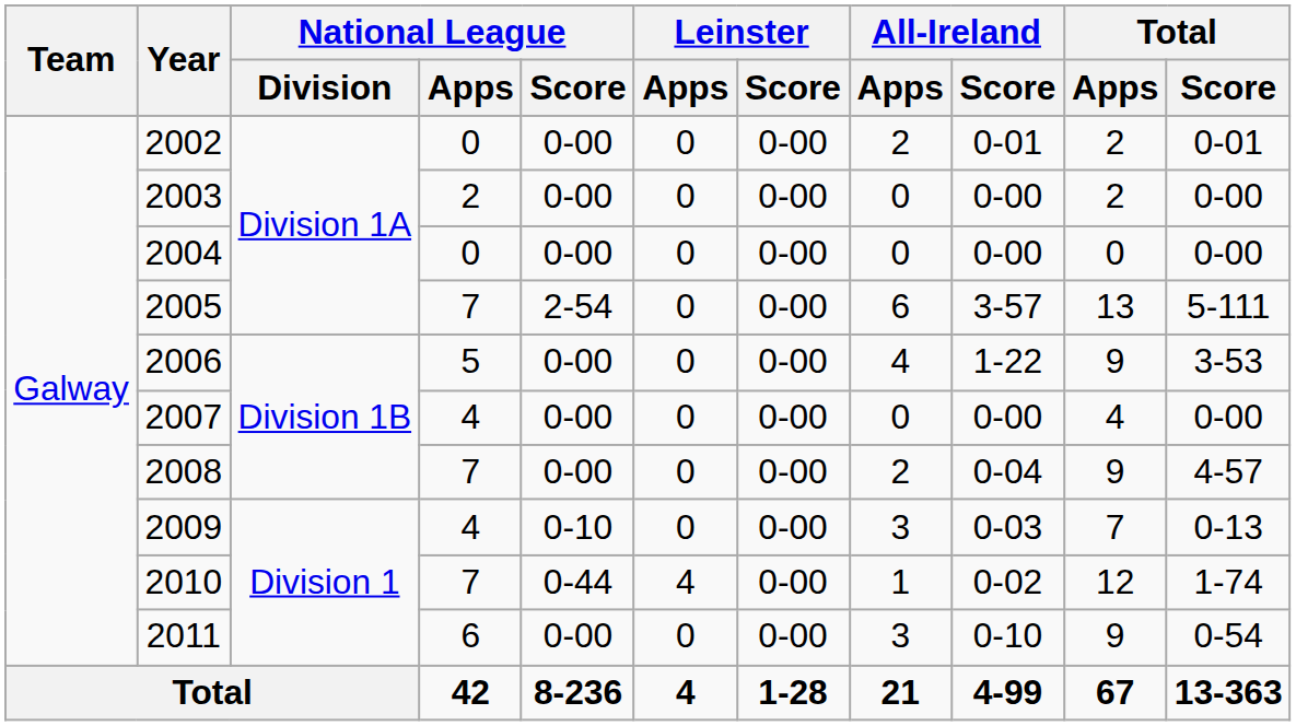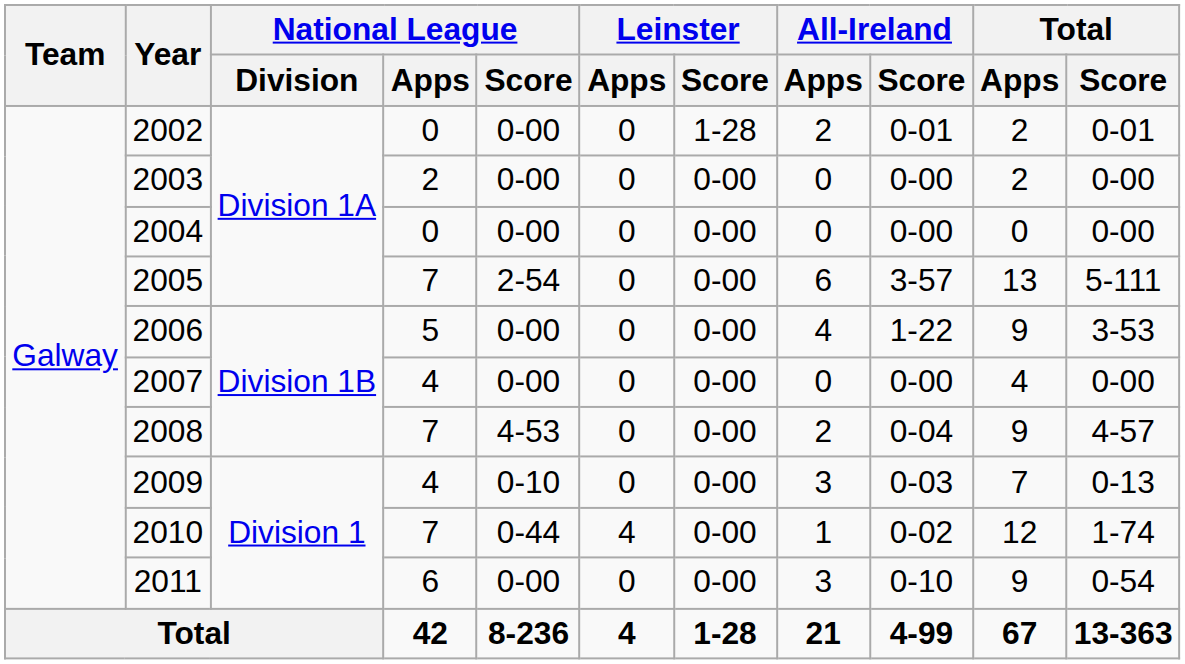2002 | Leinster / Score: 0-00 -> 1-28
2008 | National League / Score: 0-00 -> 4-53
